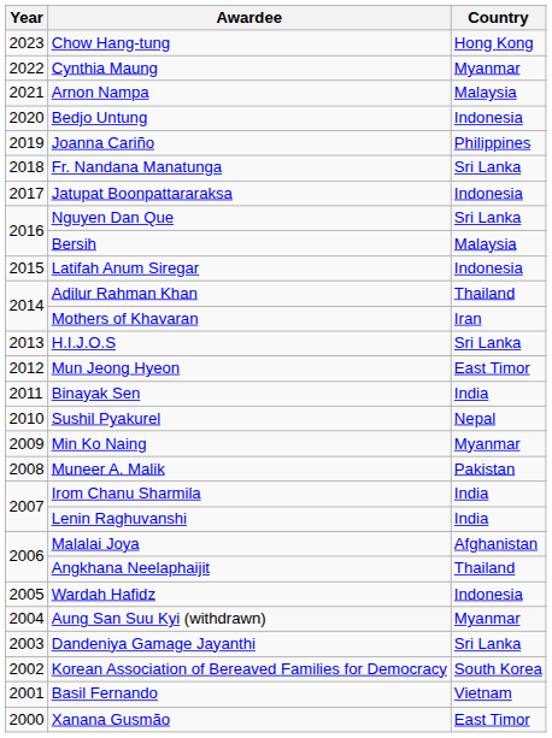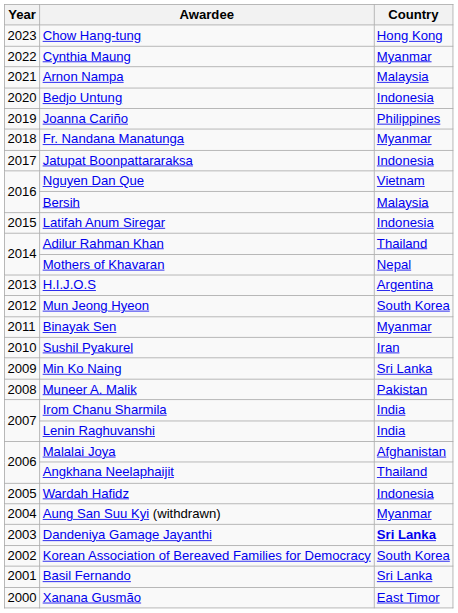Fr. Nandana Manatunga | Country: Sri Lanka -> Myanmar
Nguyen Dan Que | Country: Sri Lanka -> Vietnam
Mothers of Khavaran | Country: Iran -> Nepal
H.I.J.O.S | Country: Sri Lanka -> Argentina
Mun Jeong Hyeon | Country: East Timor -> South Korea
Binayak Sen | Country: India -> Myanmar
Sushil Pyakurel | Country: Nepal -> Iran
Min Ko Naing | Country: Myanmar -> Sri Lanka
Dandeniya Gamage Jayanthi | Country: normal -> bold
Basil Fernando | Country: Vietnam -> Sri Lanka
